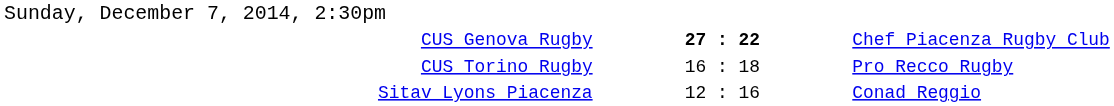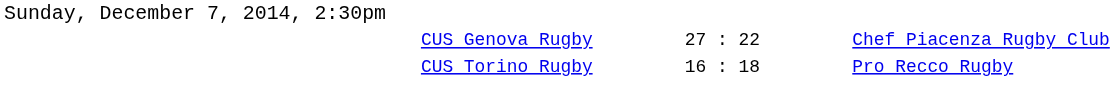CUS Genova Rugby | column 2: bold -> normal
- row: Sitav Lyons Piacenza | 12 : 16 | Conad Reggio
